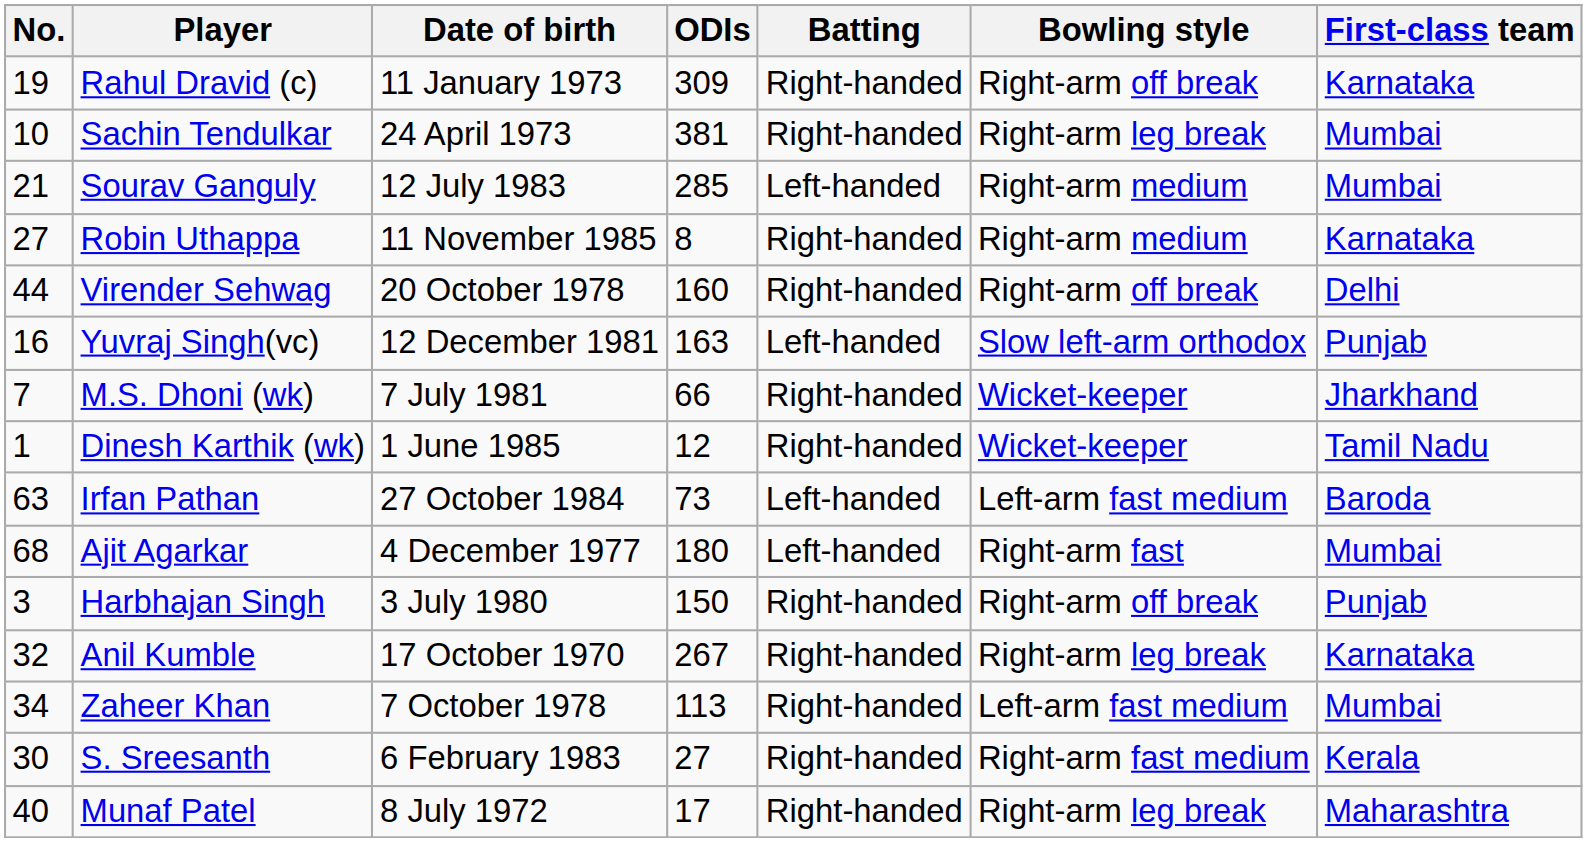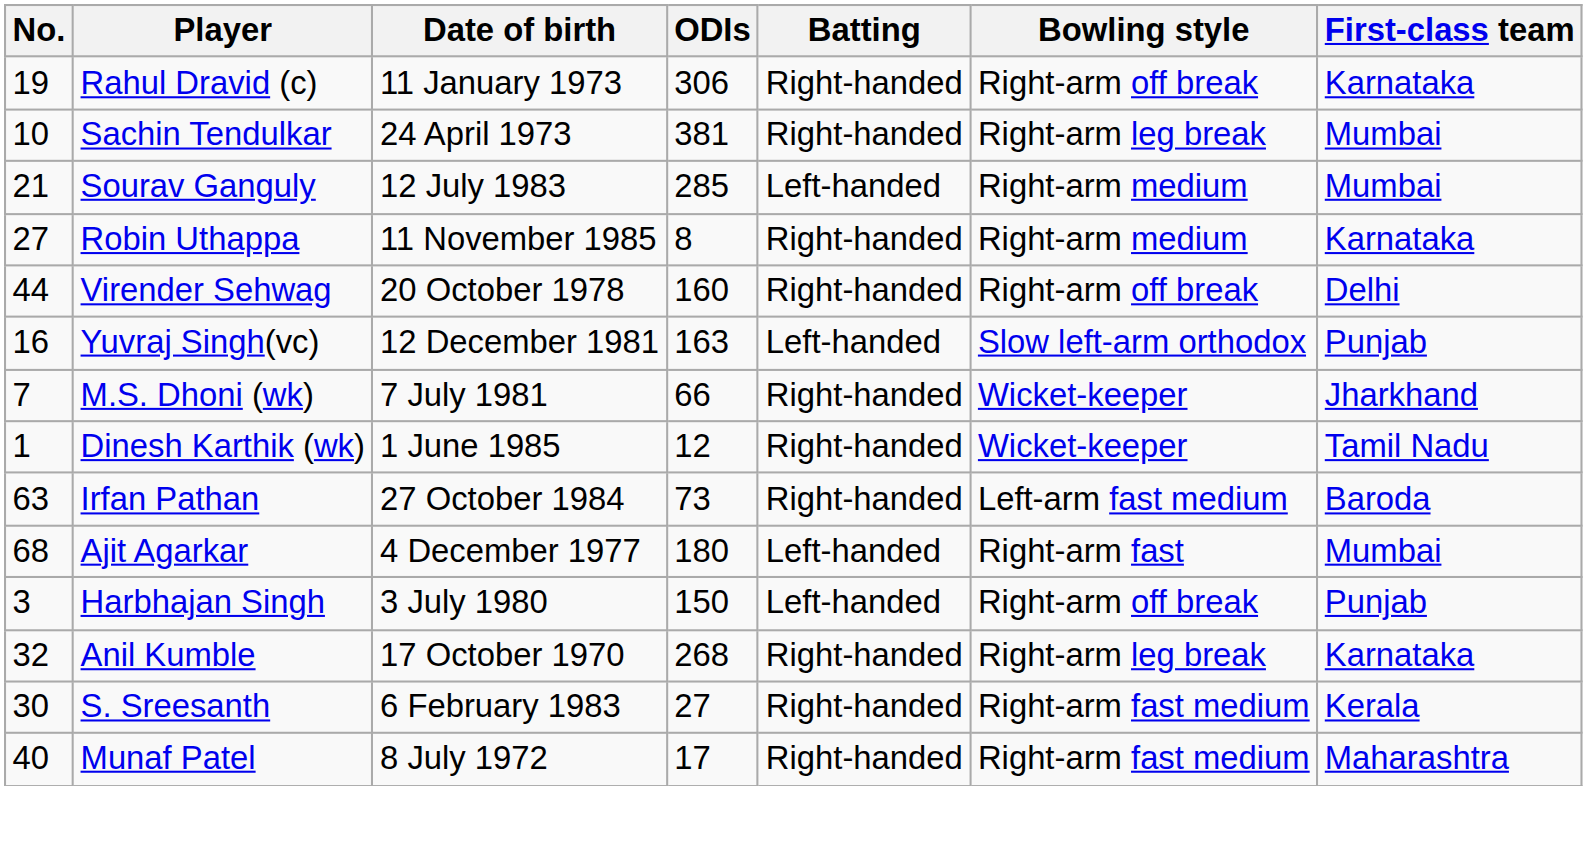Rahul Dravid (c) | ODIs: 309 -> 306
Irfan Pathan | Batting: Left-handed -> Right-handed
Harbhajan Singh | Batting: Right-handed -> Left-handed
Anil Kumble | ODIs: 267 -> 268
- row: 34 | Zaheer Khan | 7 October 1978 | 113 | Right-handed | Left-arm fast medium | Mumbai
Munaf Patel | Bowling style: Right-arm leg break -> Right-arm fast medium
